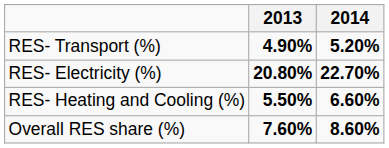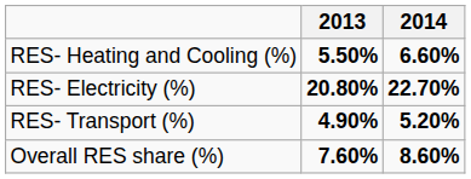rows swapped: RES- Heating and Cooling (%) <-> RES- Transport (%)
